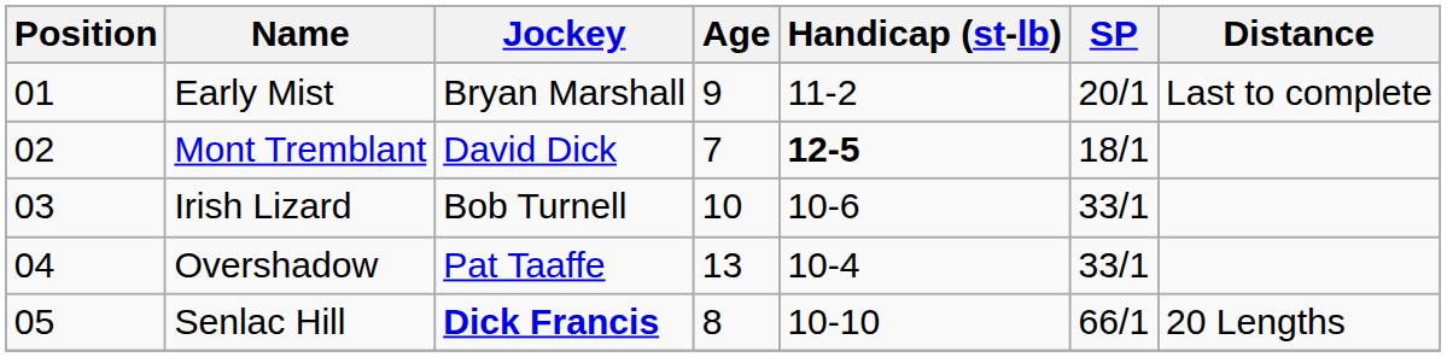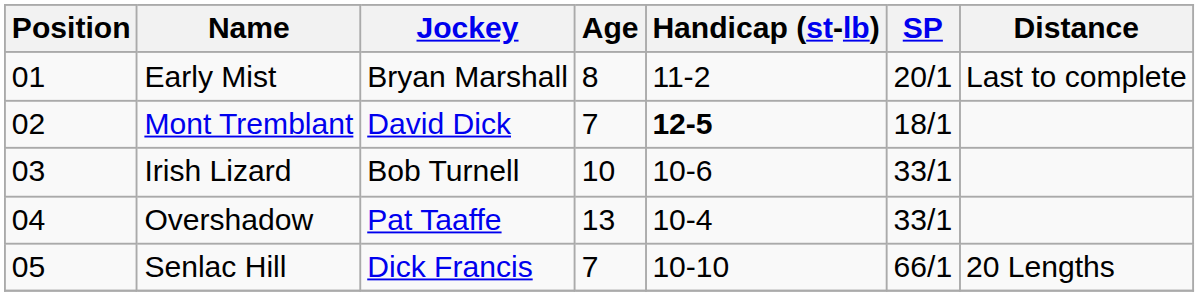Early Mist | Age: 9 -> 8
Senlac Hill | Jockey: bold -> normal
Senlac Hill | Age: 8 -> 7
